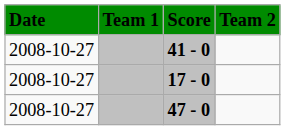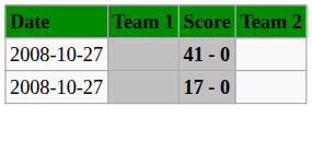- row: 2008-10-27 | 47 - 0
